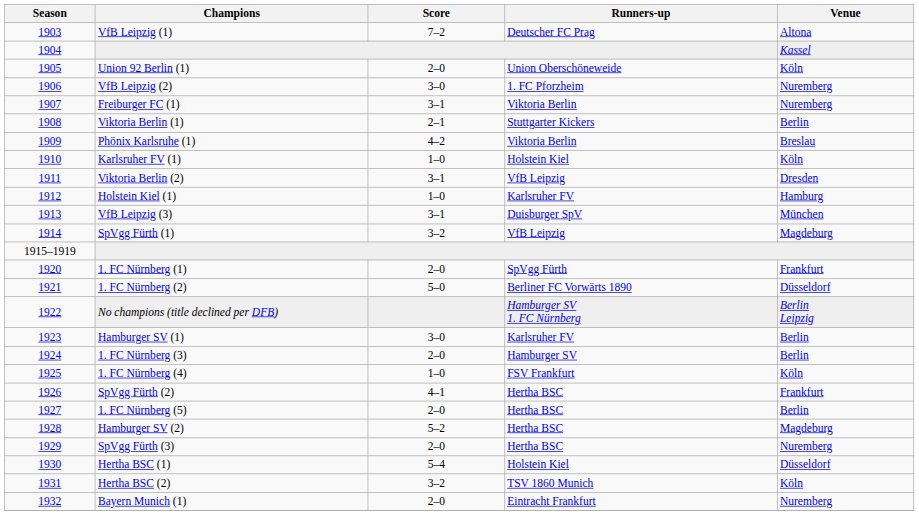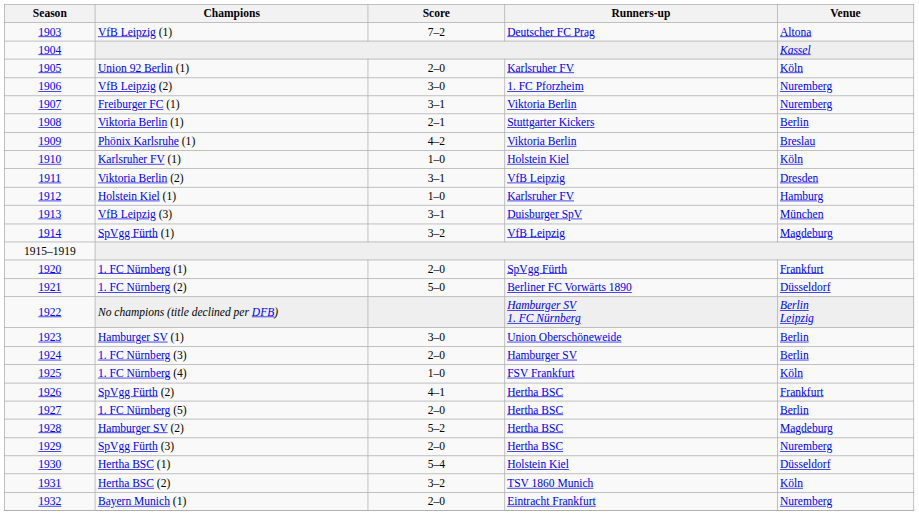Union 92 Berlin (1) | Runners-up: Union Oberschöneweide -> Karlsruher FV
Hamburger SV (1) | Runners-up: Karlsruher FV -> Union Oberschöneweide
